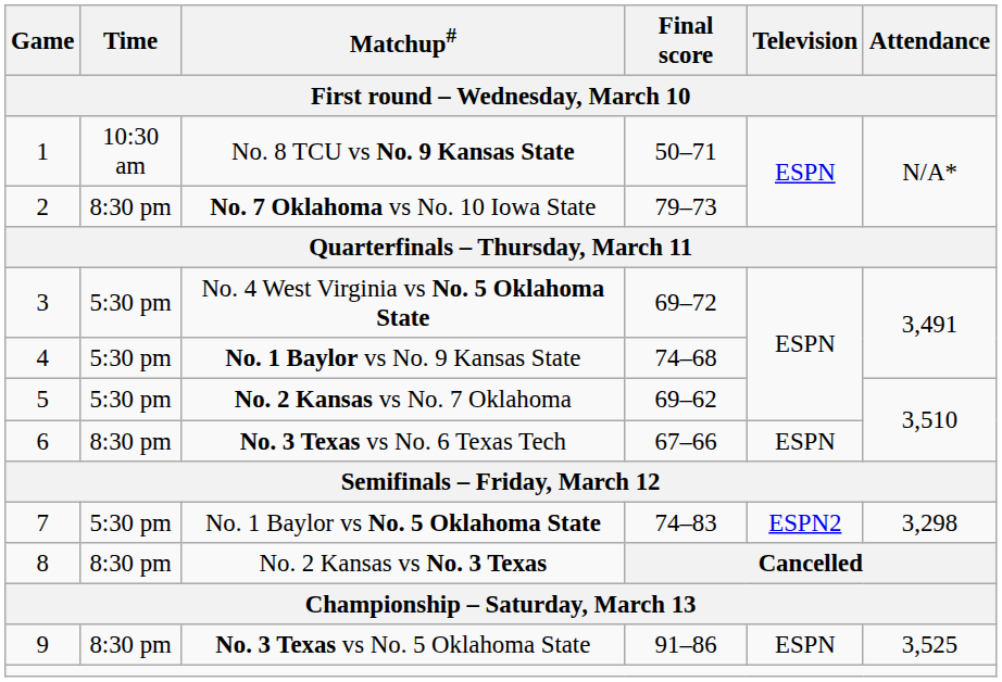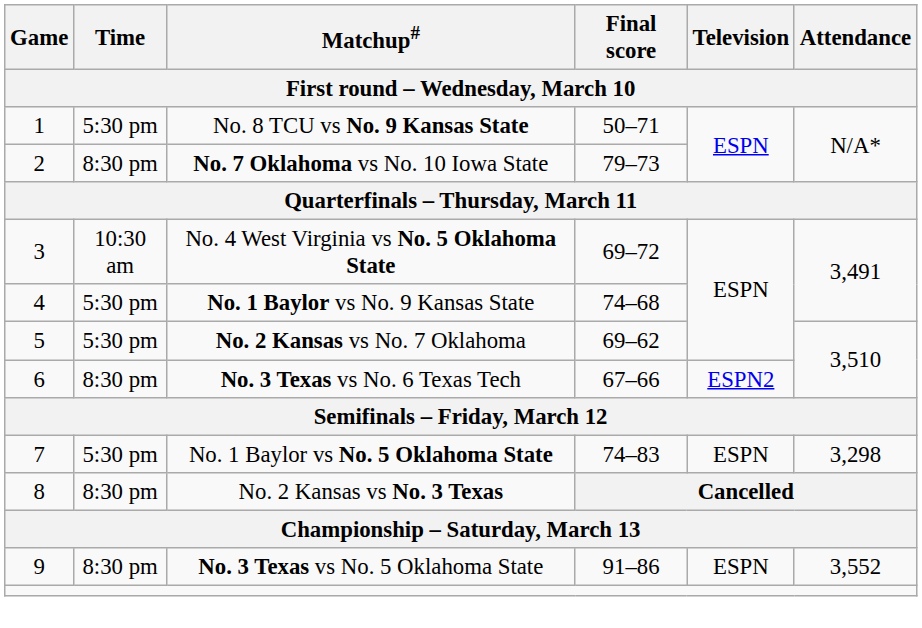No. 8 TCU vs No. 9 Kansas State | Time: 10:30 am -> 5:30 pm
No. 4 West Virginia vs No. 5 Oklahoma State | Time: 5:30 pm -> 10:30 am
No. 3 Texas vs No. 6 Texas Tech | Television: ESPN -> ESPN2
No. 1 Baylor vs No. 5 Oklahoma State | Television: ESPN2 -> ESPN
No. 3 Texas vs No. 5 Oklahoma State | Attendance: 3,525 -> 3,552
